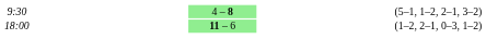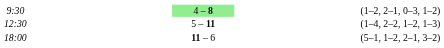9:30 | column 5: (5–1, 1–2, 2–1, 3–2) -> (1–2, 2–1, 0–3, 1–2)
+ row: 12:30 | 5 – 11 | (1–4, 2–2, 1–2, 1–3)
18:00 | column 3: lightgreen background -> no background
18:00 | column 5: (1–2, 2–1, 0–3, 1–2) -> (5–1, 1–2, 2–1, 3–2)
